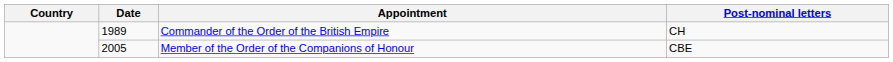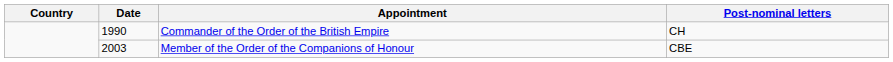Commander of the Order of the British Empire | Date: 1989 -> 1990
Member of the Order of the Companions of Honour | Date: 2005 -> 2003
